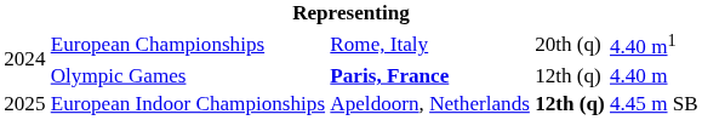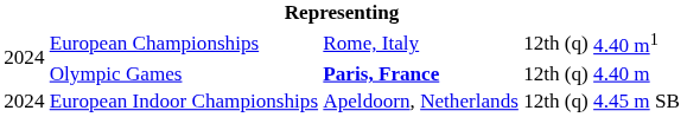European Championships | column 4: 20th (q) -> 12th (q)
European Indoor Championships | column 1: 2025 -> 2024
European Indoor Championships | column 4: bold -> normal
